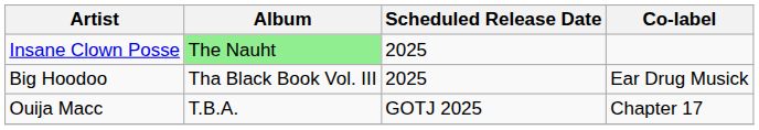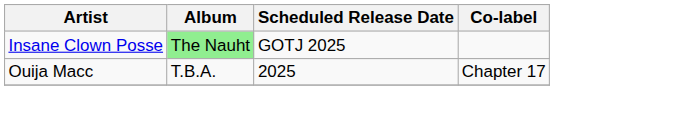Insane Clown Posse | Scheduled Release Date: 2025 -> GOTJ 2025
- row: Big Hoodoo | Tha Black Book Vol. III | 2025 | Ear Drug Musick
Ouija Macc | Scheduled Release Date: GOTJ 2025 -> 2025
